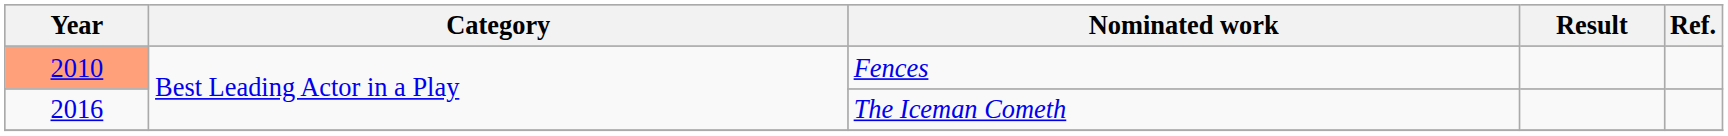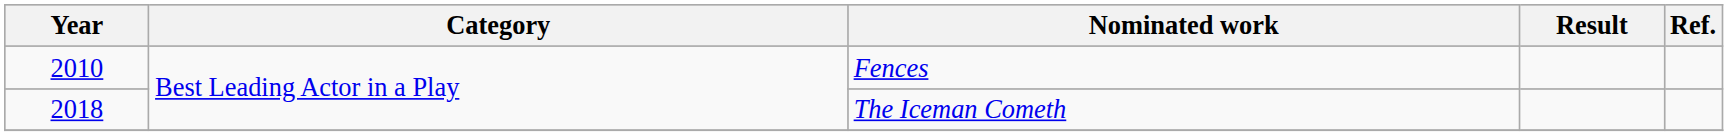Fences | Year: lightsalmon background -> no background
The Iceman Cometh | Year: 2016 -> 2018
